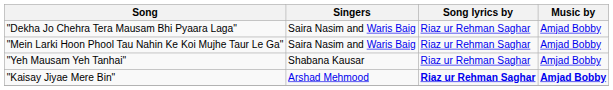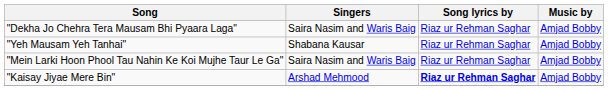rows swapped: "Mein Larki Hoon Phool Tau Nahin Ke Koi Mujhe Taur Le Ga" <-> "Yeh Mausam Yeh Tanhai"
"Kaisay Jiyae Mere Bin" | Music by: bold -> normal
